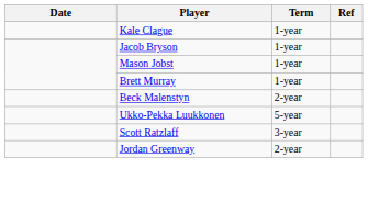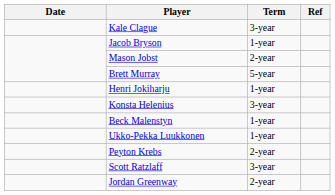Kale Clague | Term: 1-year -> 3-year
Mason Jobst | Term: 1-year -> 2-year
Brett Murray | Term: 1-year -> 5-year
+ row: Henri Jokiharju | 1-year
+ row: Konsta Helenius | 3-year
Beck Malenstyn | Term: 2-year -> 1-year
Ukko-Pekka Luukkonen | Term: 5-year -> 1-year
+ row: Peyton Krebs | 2-year
